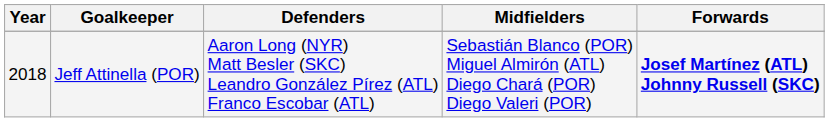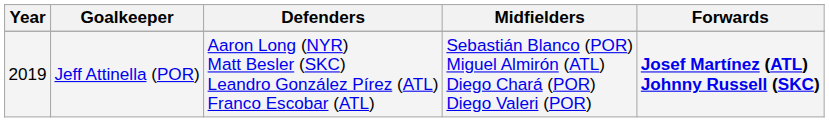Jeff Attinella (POR) | Year: 2018 -> 2019
